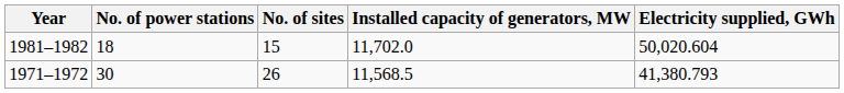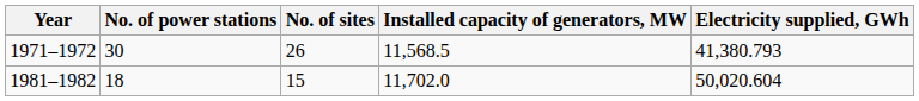rows swapped: 1971–1972 <-> 1981–1982
